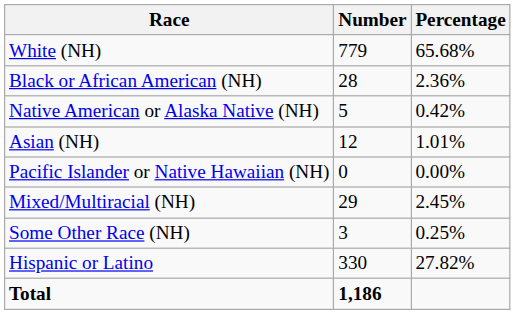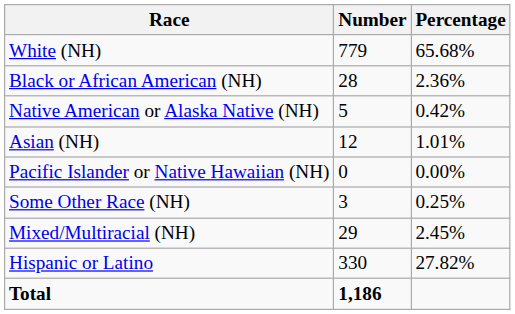rows swapped: Some Other Race (NH) <-> Mixed/Multiracial (NH)
